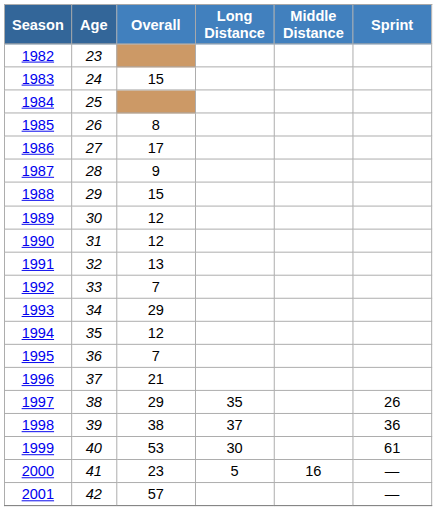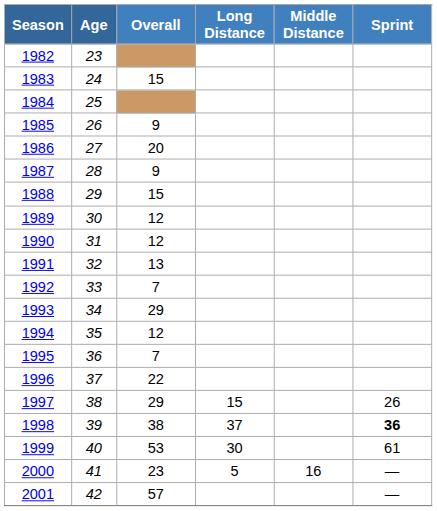1985 | Overall: 8 -> 9
1986 | Overall: 17 -> 20
1996 | Overall: 21 -> 22
1997 | Long Distance: 35 -> 15
1998 | Sprint: normal -> bold
